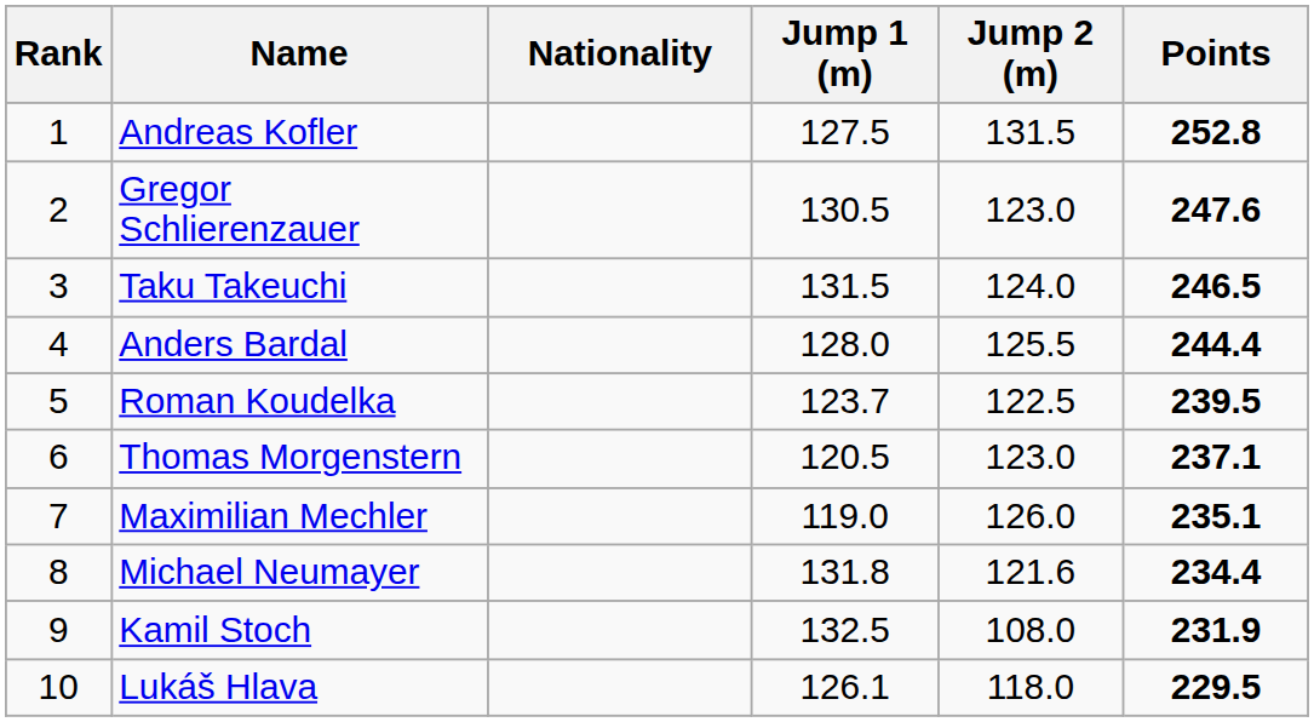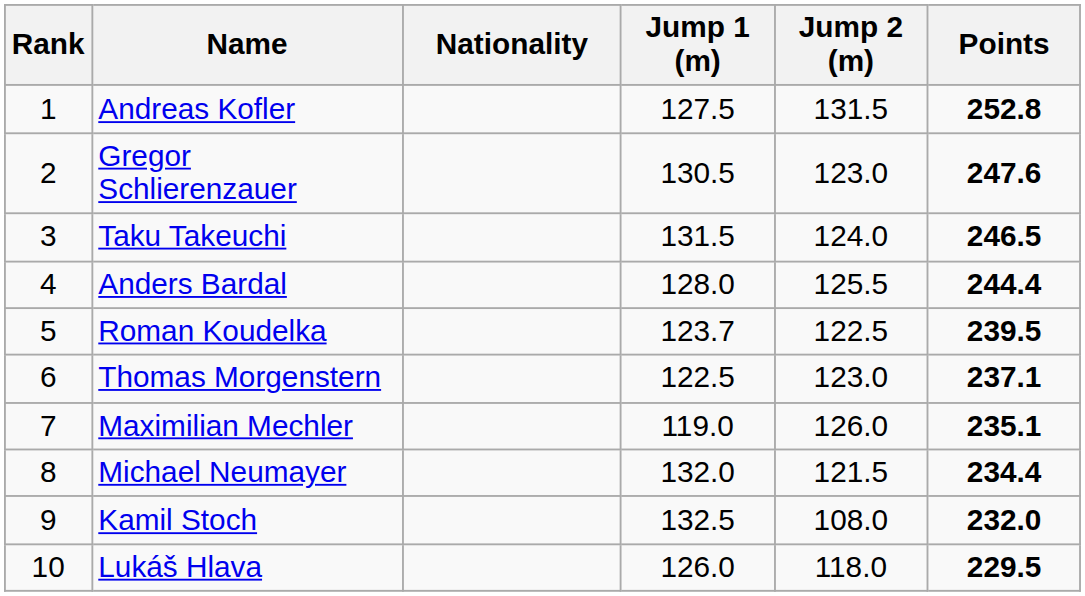Thomas Morgenstern | Jump 1 (m): 120.5 -> 122.5
Michael Neumayer | Jump 1 (m): 131.8 -> 132.0
Michael Neumayer | Jump 2 (m): 121.6 -> 121.5
Kamil Stoch | Points: 231.9 -> 232.0
Lukáš Hlava | Jump 1 (m): 126.1 -> 126.0
